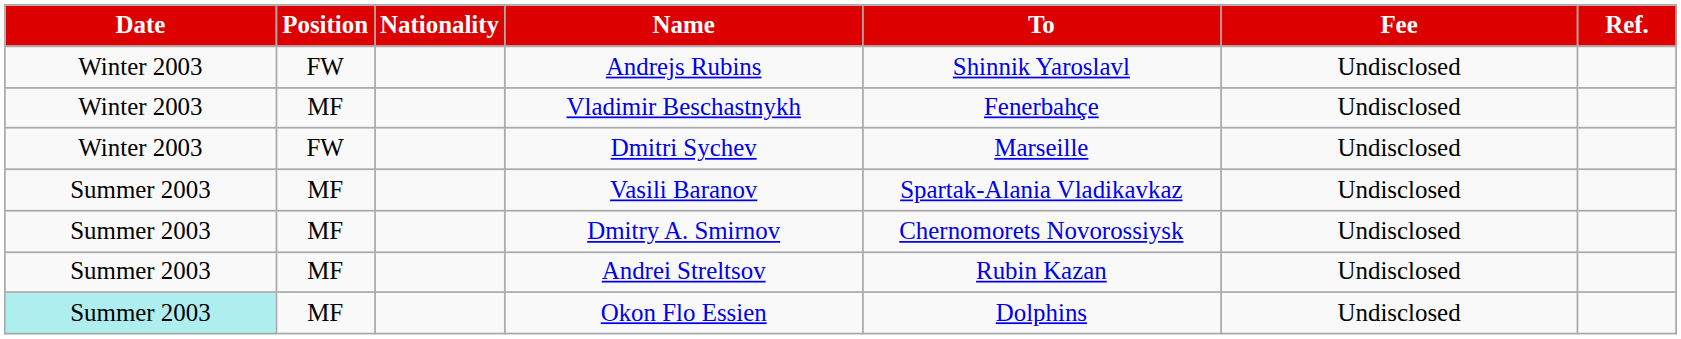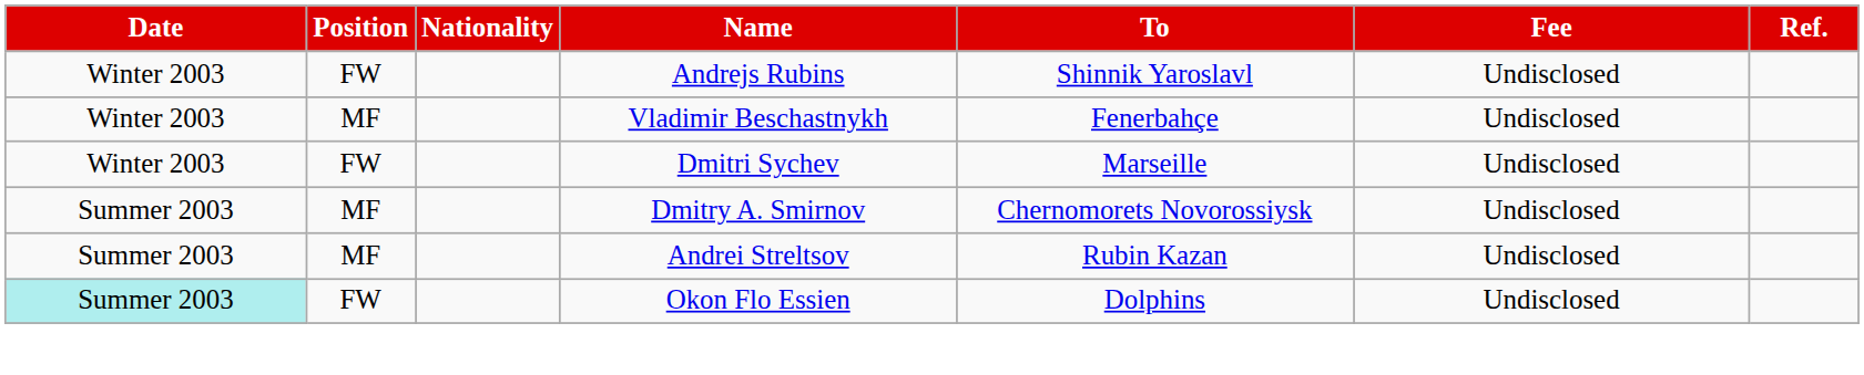- row: Summer 2003 | MF | Vasili Baranov | Spartak-Alania Vladikavkaz | Undisclosed
Okon Flo Essien | Position: MF -> FW
